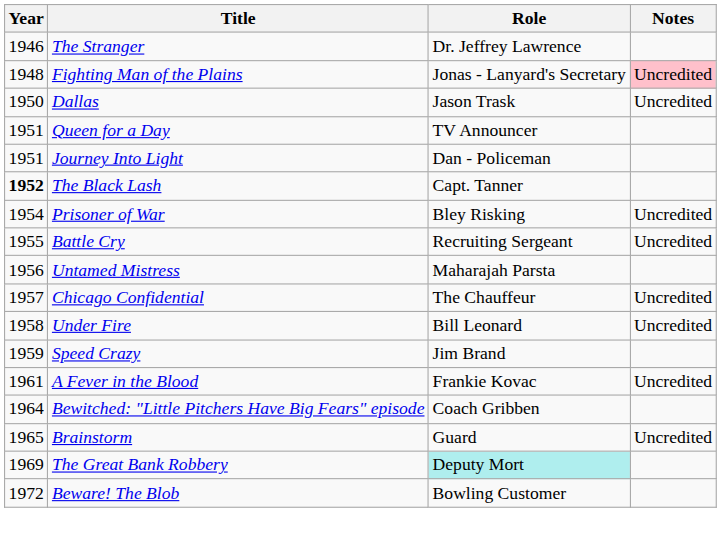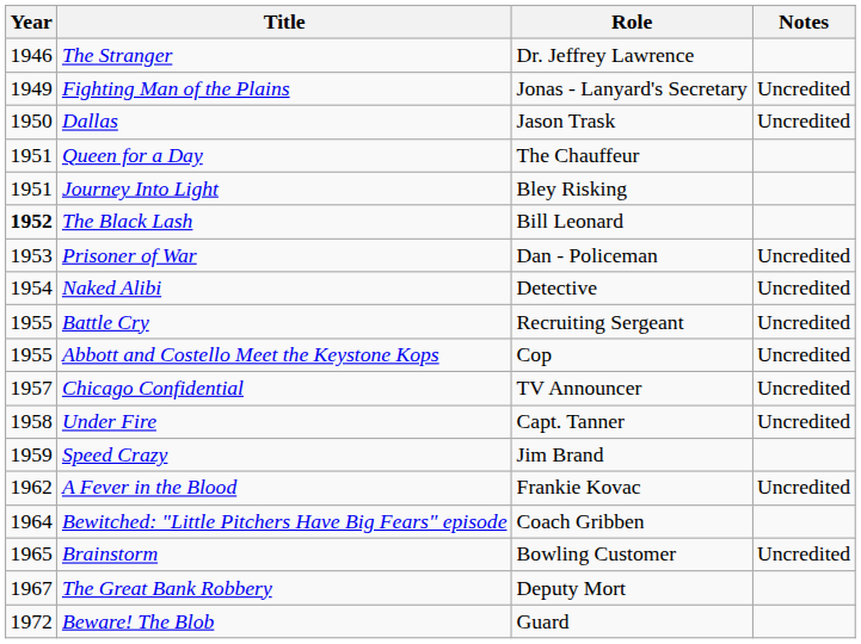Fighting Man of the Plains | Year: 1948 -> 1949
Fighting Man of the Plains | Notes: pink background -> no background
Queen for a Day | Role: TV Announcer -> The Chauffeur
Journey Into Light | Role: Dan - Policeman -> Bley Risking
The Black Lash | Role: Capt. Tanner -> Bill Leonard
Prisoner of War | Year: 1954 -> 1953
Prisoner of War | Role: Bley Risking -> Dan - Policeman
+ row: 1954 | Naked Alibi | Detective | Uncredited
+ row: 1955 | Abbott and Costello Meet the Keystone Kops | Cop | Uncredited
- row: 1956 | Untamed Mistress | Maharajah Parsta
Chicago Confidential | Role: The Chauffeur -> TV Announcer
Under Fire | Role: Bill Leonard -> Capt. Tanner
A Fever in the Blood | Year: 1961 -> 1962
Brainstorm | Role: Guard -> Bowling Customer
The Great Bank Robbery | Year: 1969 -> 1967
The Great Bank Robbery | Role: paleturquoise background -> no background
Beware! The Blob | Role: Bowling Customer -> Guard
